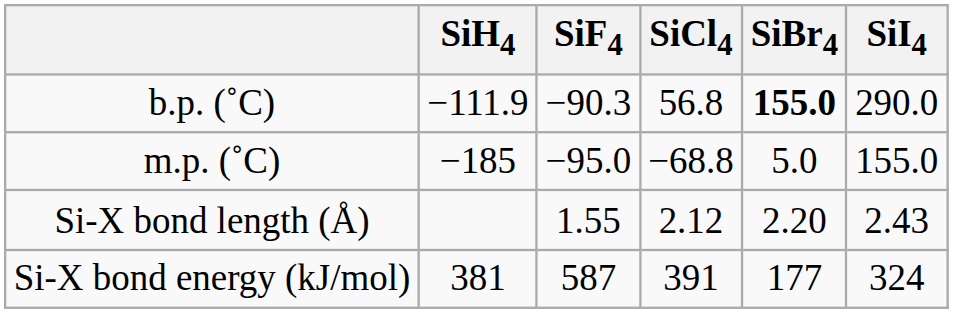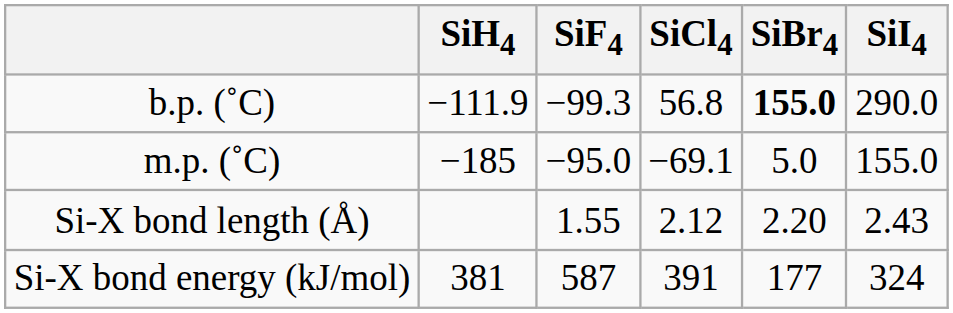b.p. (˚C) | SiF4: −90.3 -> −99.3
m.p. (˚C) | SiCl4: −68.8 -> −69.1
